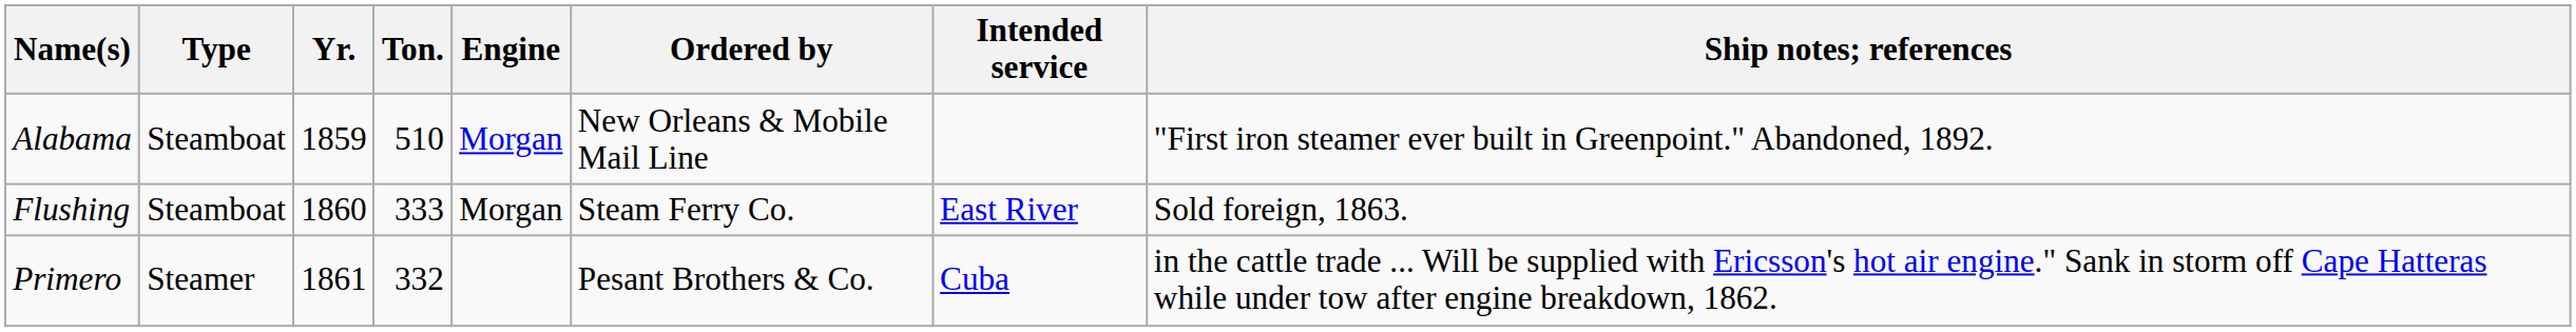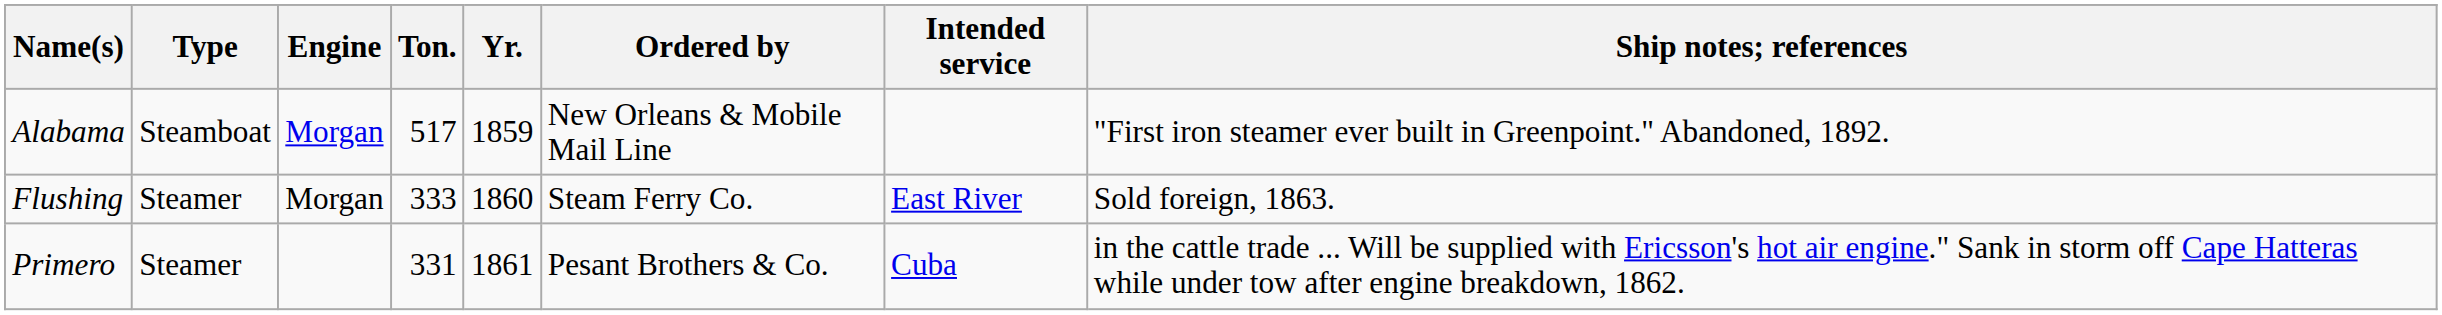columns swapped: Yr. <-> Engine
Alabama | Ton.: 510 -> 517
Flushing | Type: Steamboat -> Steamer
Primero | Ton.: 332 -> 331
